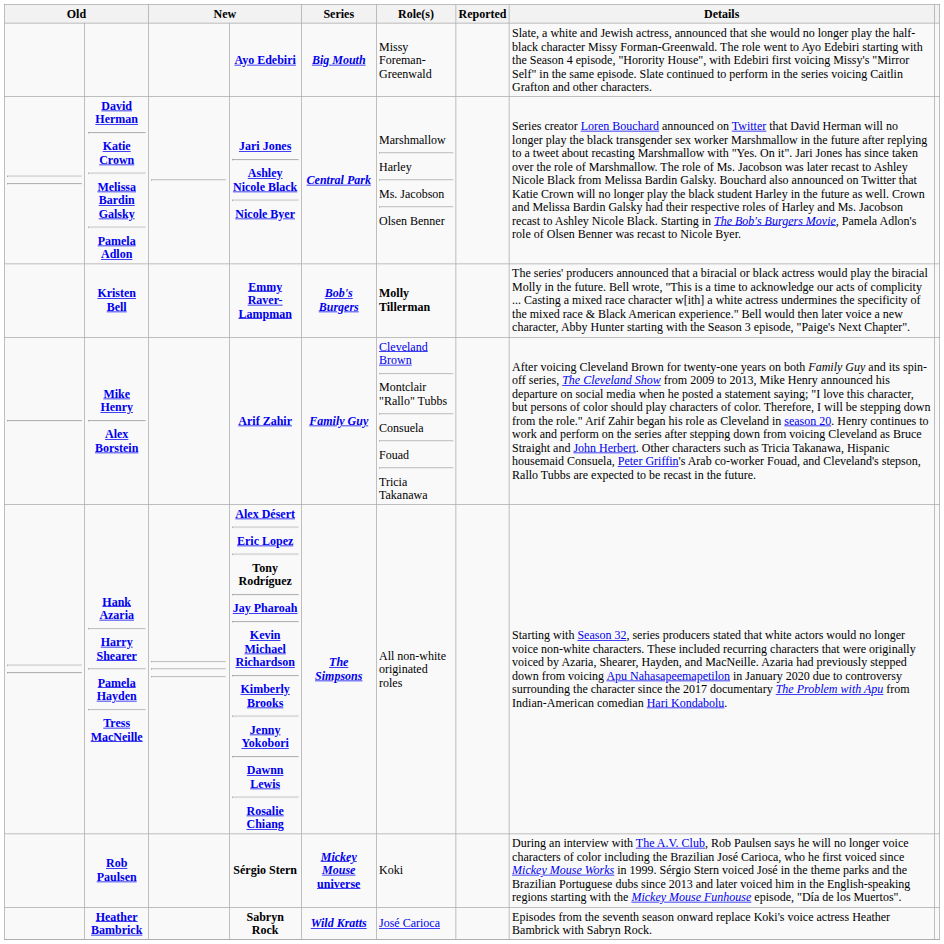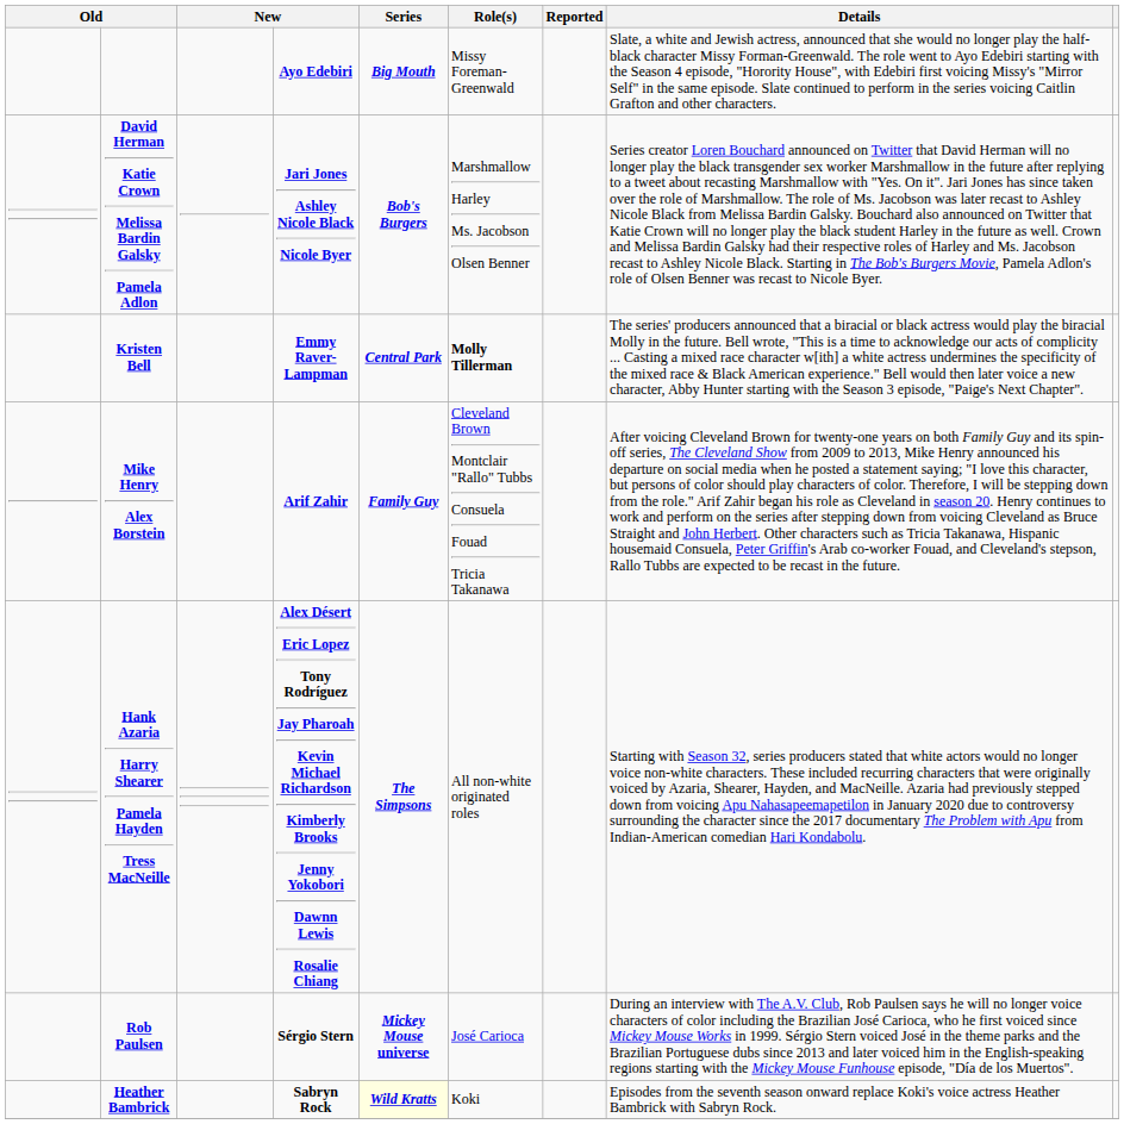David Herman Katie Crown Melissa Bardin Galsky Pamela Adlon | Series: Central Park -> Bob's Burgers
Kristen Bell | Series: Bob's Burgers -> Central Park
Rob Paulsen | Role(s): Koki -> José Carioca
Heather Bambrick | Series: no background -> lightyellow background
Heather Bambrick | Role(s): José Carioca -> Koki
